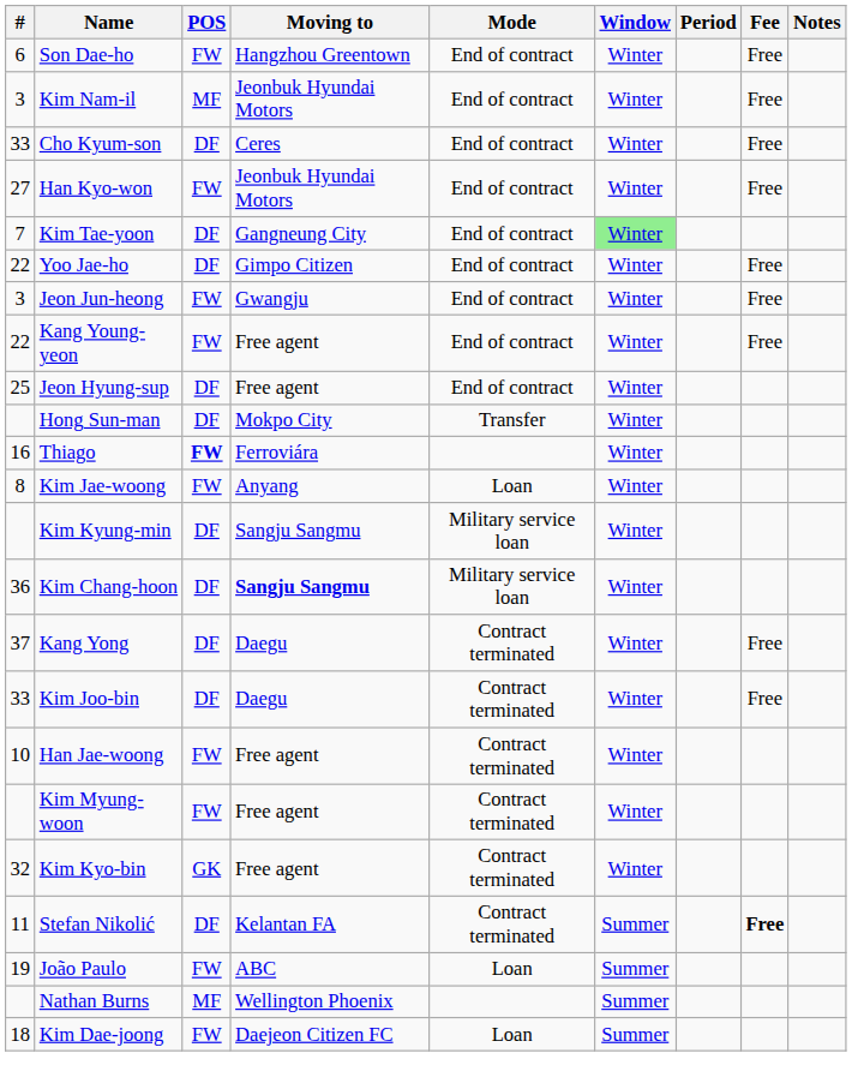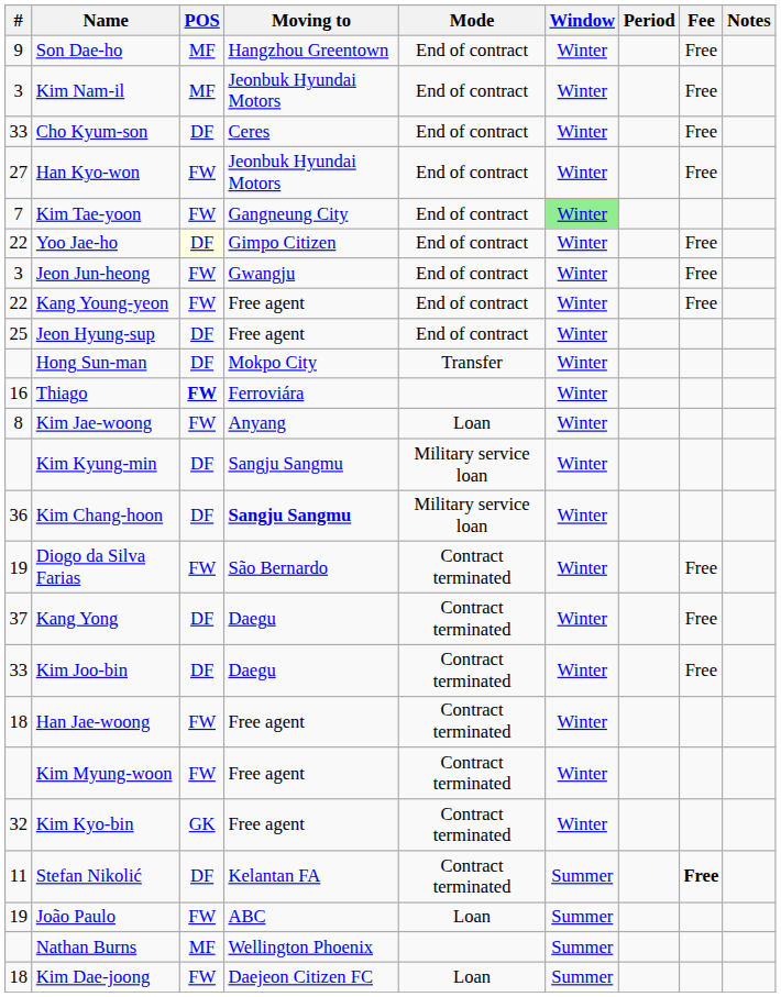Son Dae-ho | #: 6 -> 9
Son Dae-ho | POS: FW -> MF
Kim Tae-yoon | POS: DF -> FW
Yoo Jae-ho | POS: no background -> lightyellow background
+ row: 19 | Diogo da Silva Farias | FW | São Bernardo | Contract terminated | Winter | Free
Han Jae-woong | #: 10 -> 18
